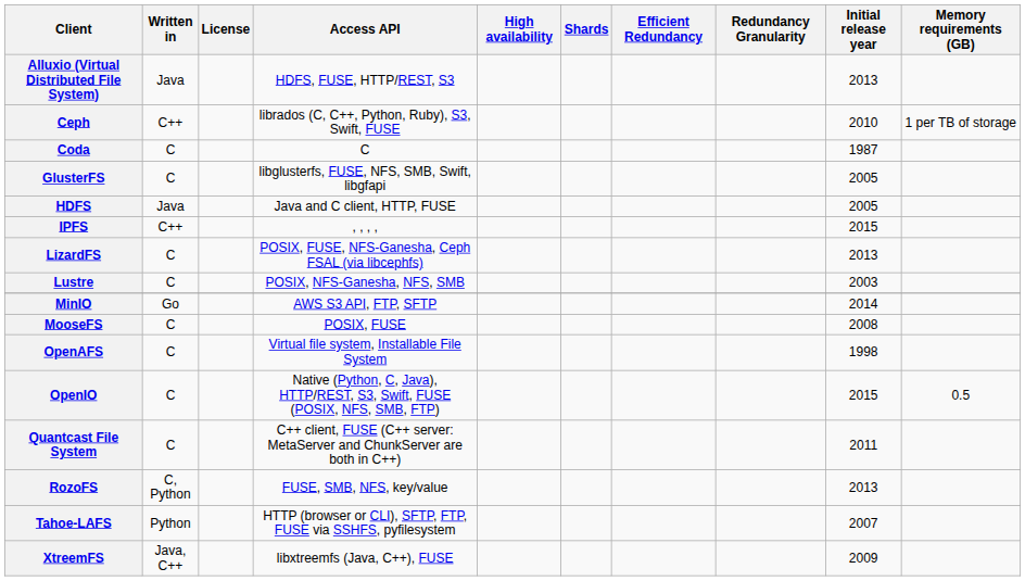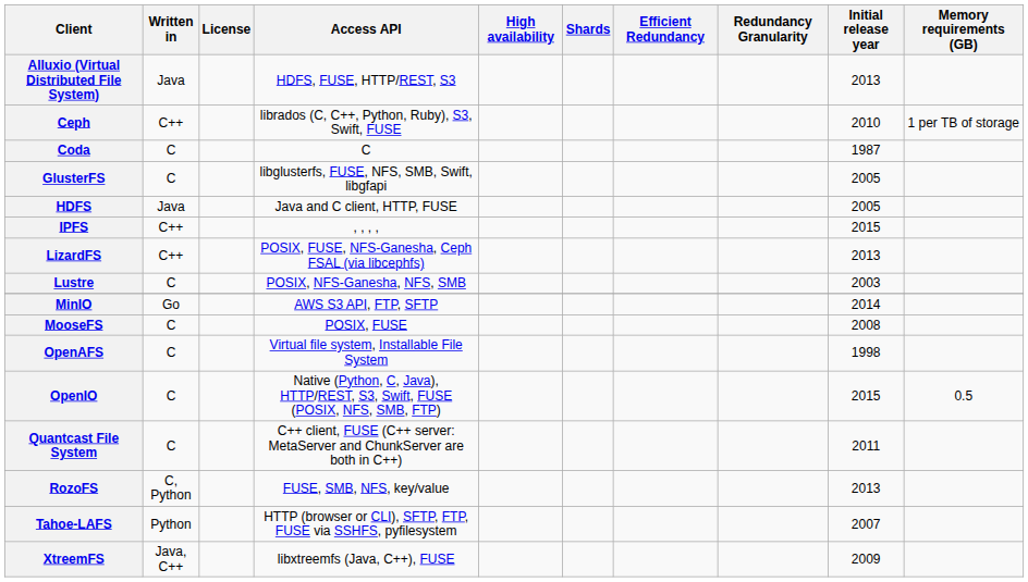LizardFS | Written in: C -> C++
